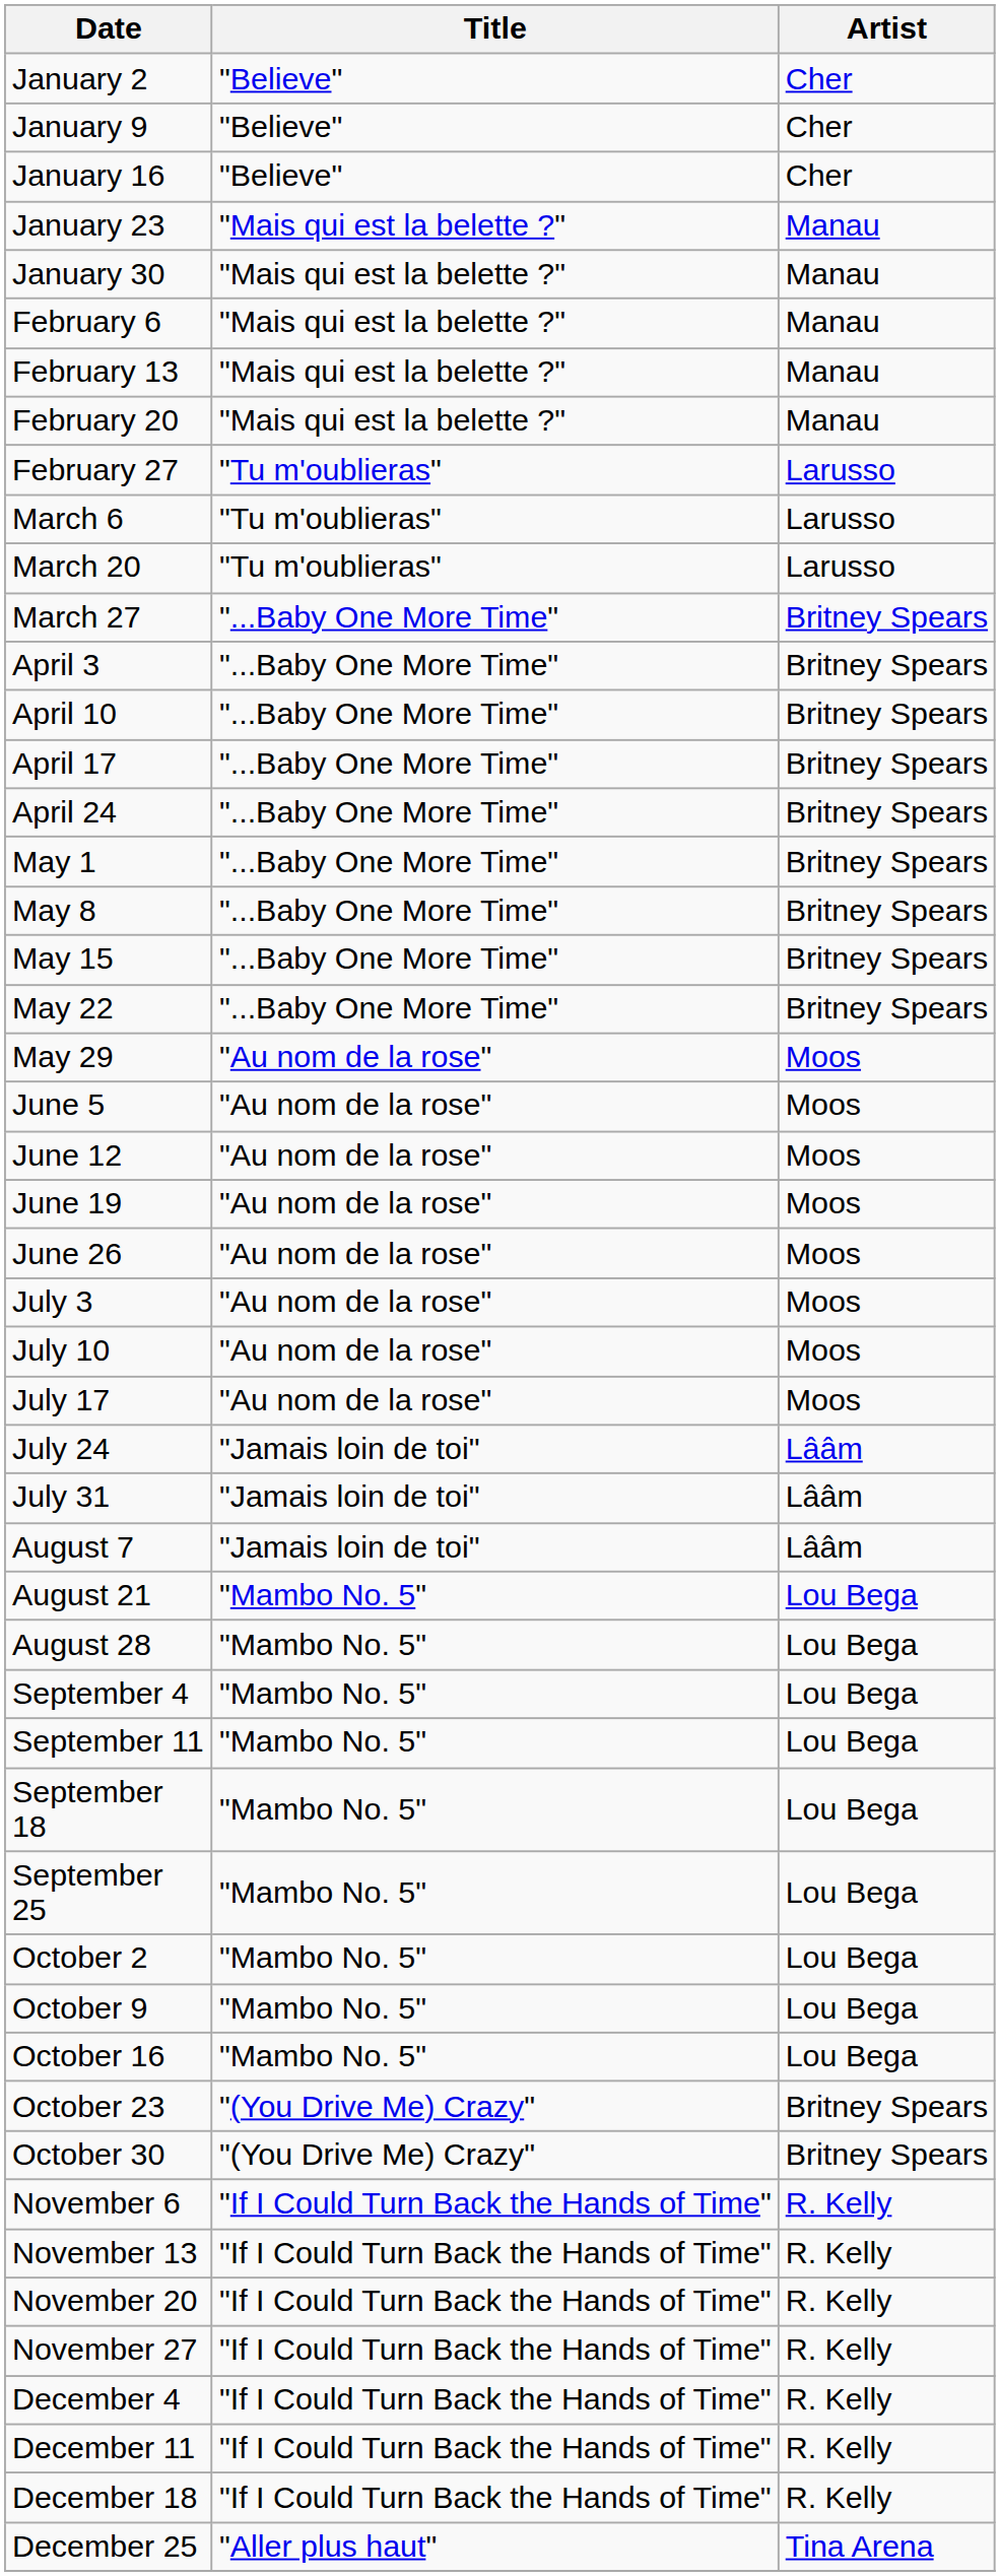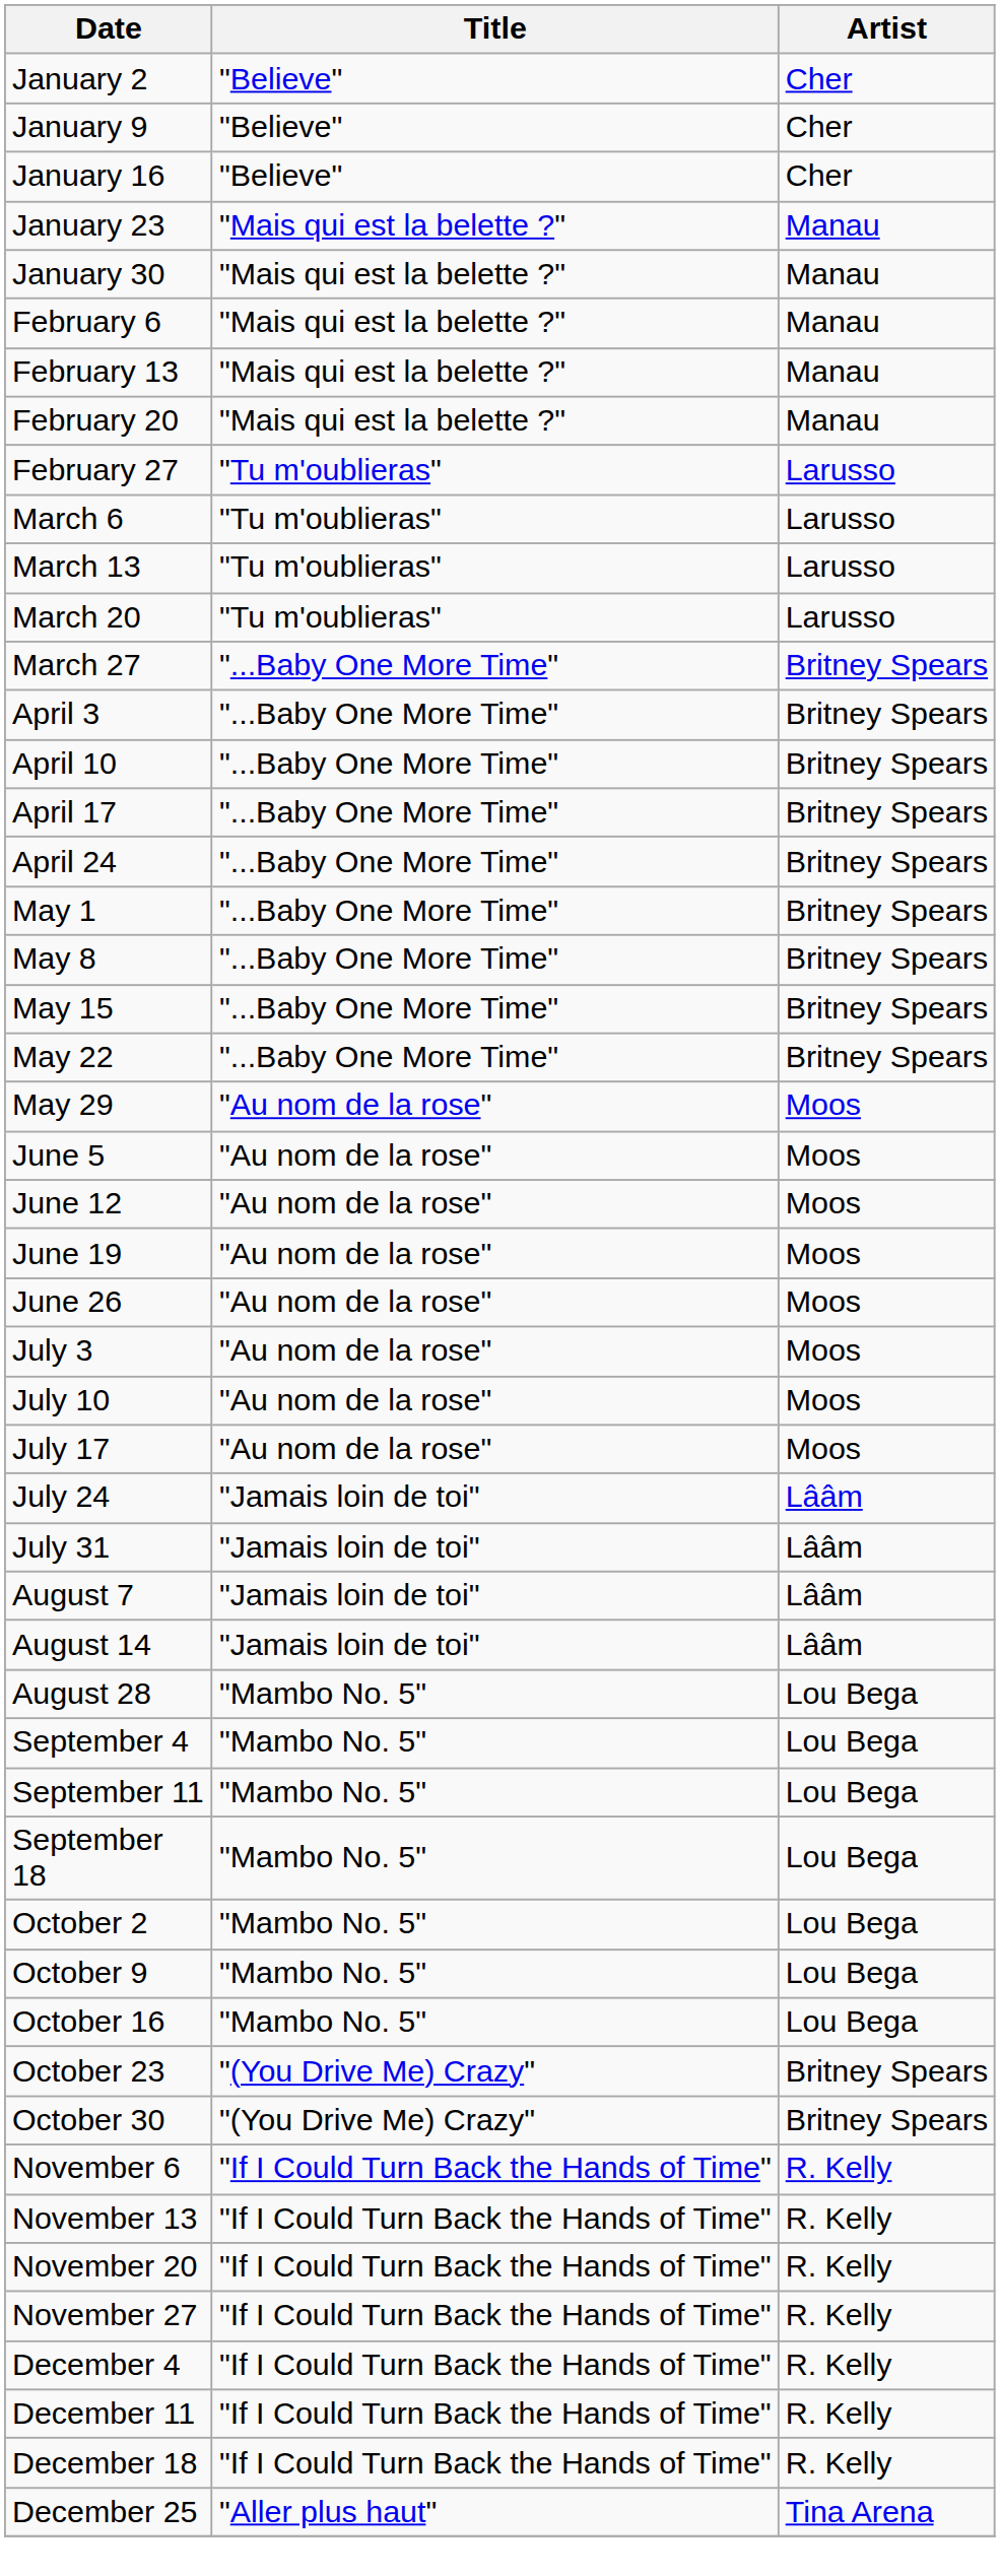+ row: March 13 | "Tu m'oublieras" | Larusso
+ row: August 14 | "Jamais loin de toi" | Lââm
- row: August 21 | "Mambo No. 5" | Lou Bega
- row: September 25 | "Mambo No. 5" | Lou Bega
